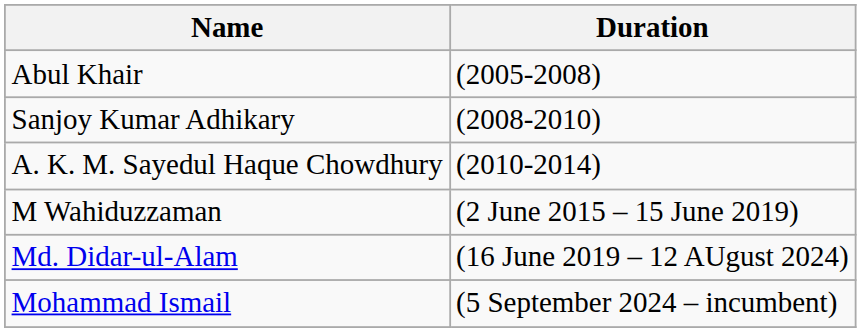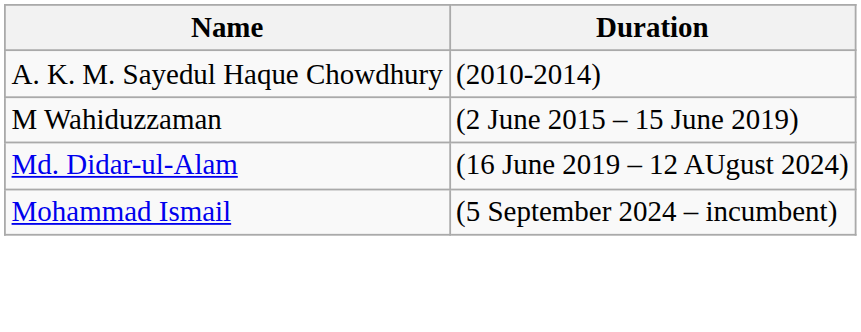- row: Abul Khair | (2005-2008)
- row: Sanjoy Kumar Adhikary | (2008-2010)
